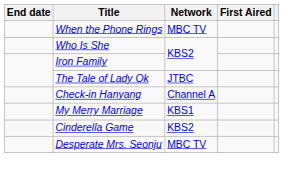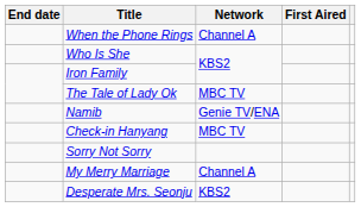When the Phone Rings | Network: MBC TV -> Channel A
The Tale of Lady Ok | Network: JTBC -> MBC TV
+ row: Namib | Genie TV/ENA
Check-in Hanyang | Network: Channel A -> MBC TV
+ row: Sorry Not Sorry
My Merry Marriage | Network: KBS1 -> Channel A
- row: Cinderella Game | KBS2
Desperate Mrs. Seonju | Network: MBC TV -> KBS2
